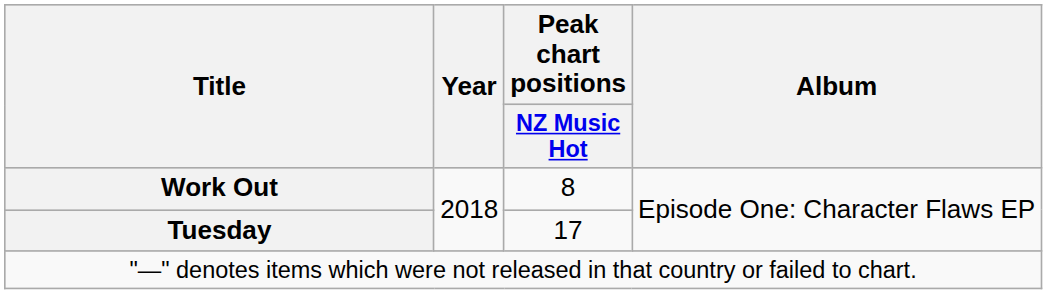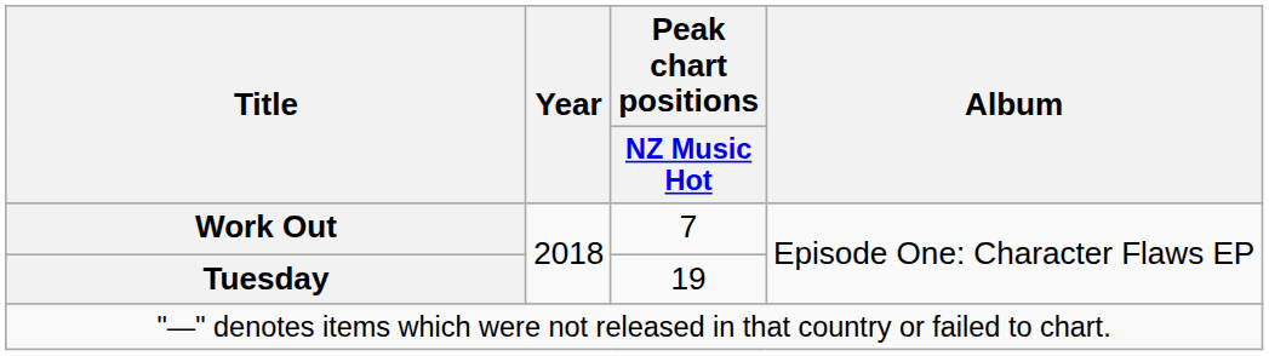Work Out | Peak chart positions / NZ Music Hot: 8 -> 7
Tuesday | Peak chart positions / NZ Music Hot: 17 -> 19
